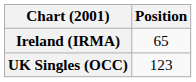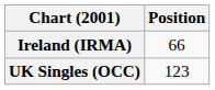Ireland (IRMA) | Position: 65 -> 66
